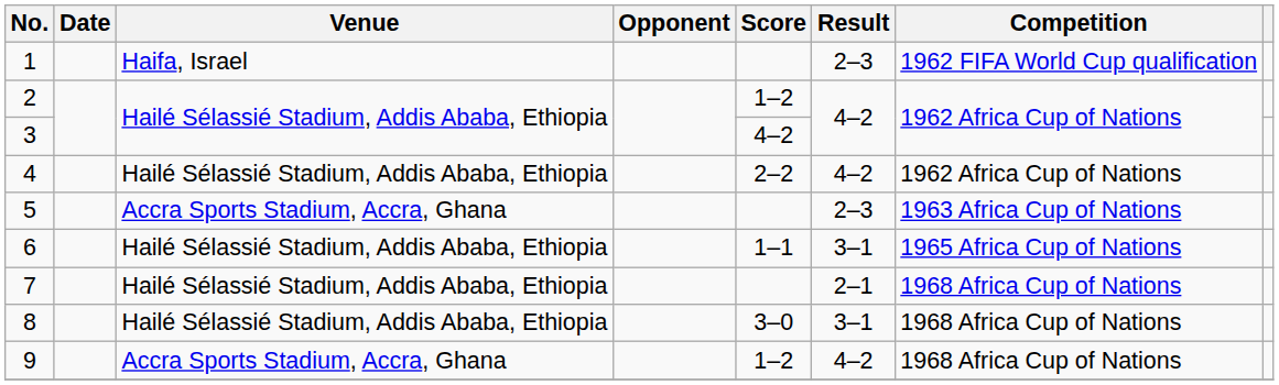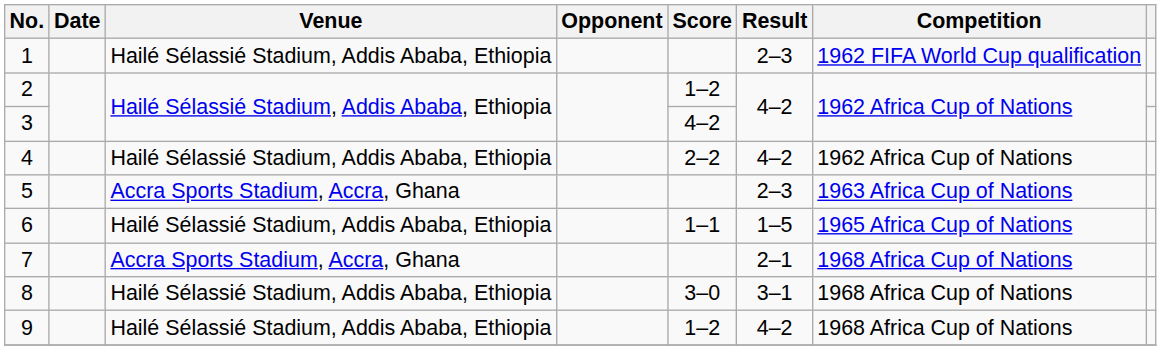1 | Venue: Haifa, Israel -> Hailé Sélassié Stadium, Addis Ababa, Ethiopia
6 | Result: 3–1 -> 1–5
7 | Venue: Hailé Sélassié Stadium, Addis Ababa, Ethiopia -> Accra Sports Stadium, Accra, Ghana
9 | Venue: Accra Sports Stadium, Accra, Ghana -> Hailé Sélassié Stadium, Addis Ababa, Ethiopia
